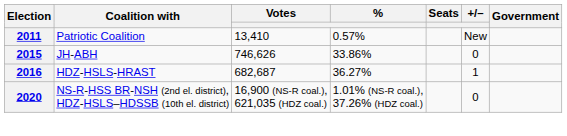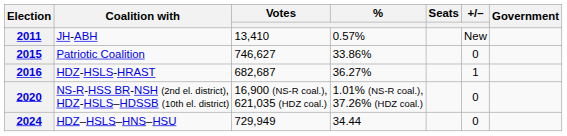2011 | Coalition with: Patriotic Coalition -> JH-ABH
2015 | Coalition with: JH-ABH -> Patriotic Coalition
2015 | Votes: 746,626 -> 746,627
+ row: 2024 | HDZ–HSLS–HNS–HSU | 729,949 | 34.44 | 0
